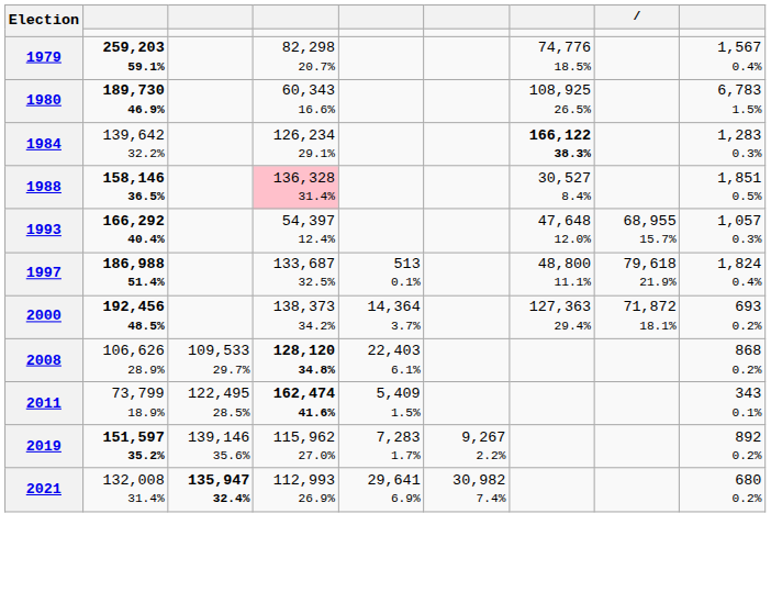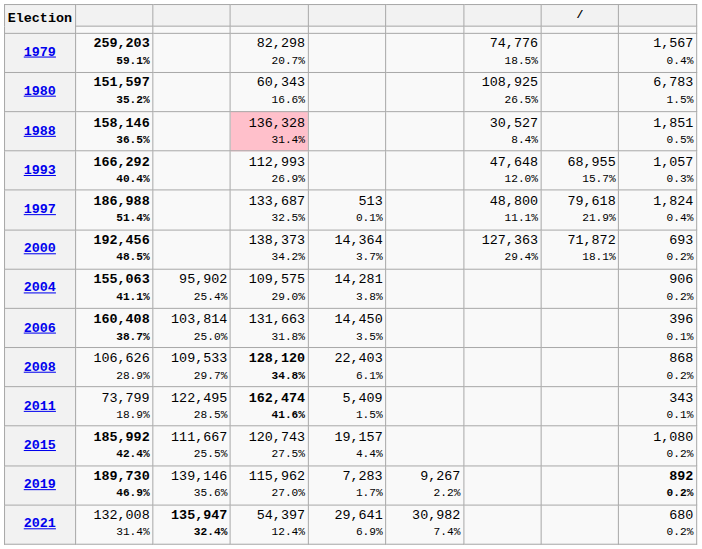1980 | column 2: 189,730 46.9% -> 151,597 35.2%
- row: 1984 | 139,642 32.2% | 126,234 29.1% | 166,122 38.3% | 1,283 0.3%
1993 | column 4: 54,397 12.4% -> 112,993 26.9%
+ row: 2004 | 155,063 41.1% | 95,902 25.4% | 109,575 29.0% | 14,281 3.8% | 906 0.2%
+ row: 2006 | 160,408 38.7% | 103,814 25.0% | 131,663 31.8% | 14,450 3.5% | 396 0.1%
+ row: 2015 | 185,992 42.4% | 111,667 25.5% | 120,743 27.5% | 19,157 4.4% | 1,080 0.2%
2019 | column 2: 151,597 35.2% -> 189,730 46.9%
2019 | column 9: normal -> bold
2021 | column 4: 112,993 26.9% -> 54,397 12.4%
